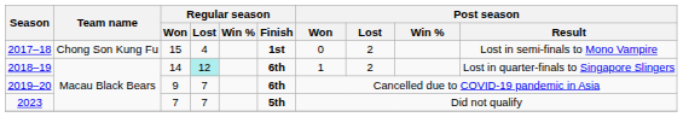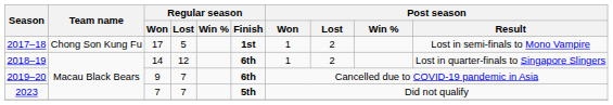2017–18 | Regular season / Won: 15 -> 17
2017–18 | Regular season / Lost: 4 -> 5
2017–18 | Post season / Won: 0 -> 1
2018–19 | Regular season / Lost: paleturquoise background -> no background
